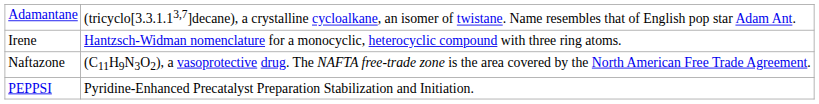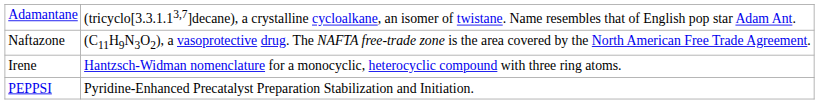rows swapped: Irene <-> Naftazone
